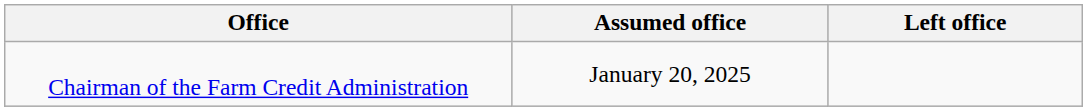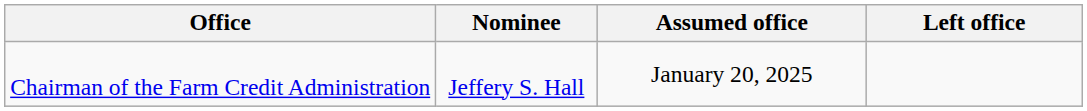+ column: Nominee | Jeffery S. Hall
